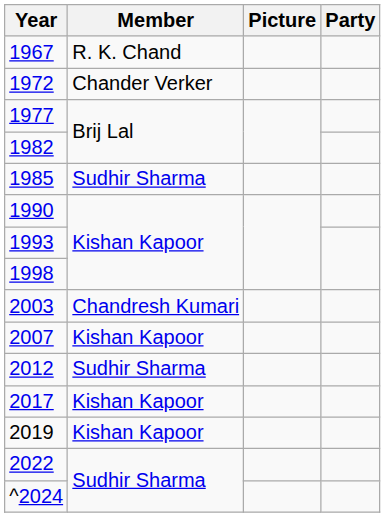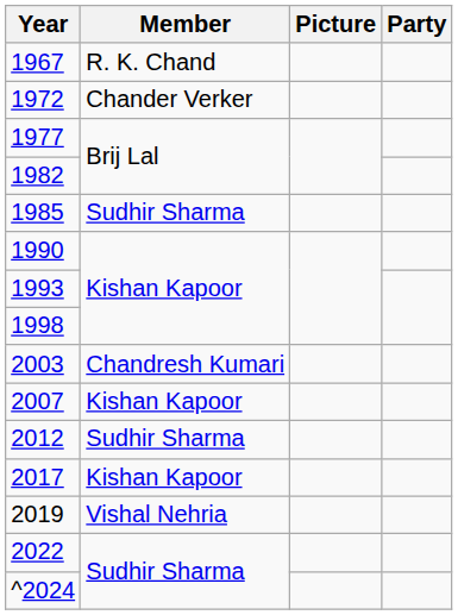2019 | Member: Kishan Kapoor -> Vishal Nehria
